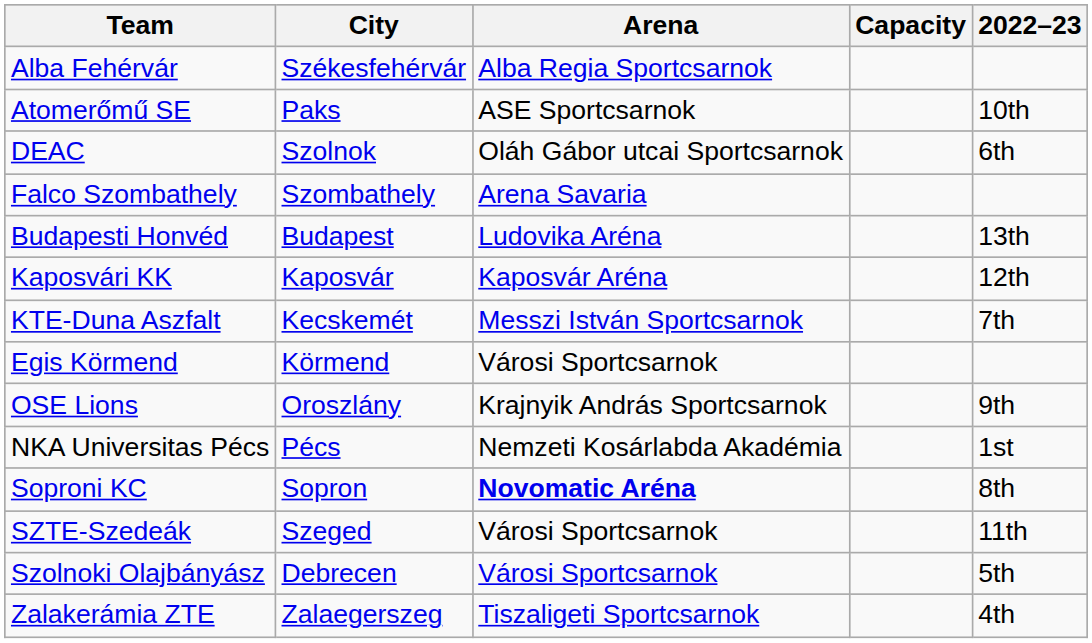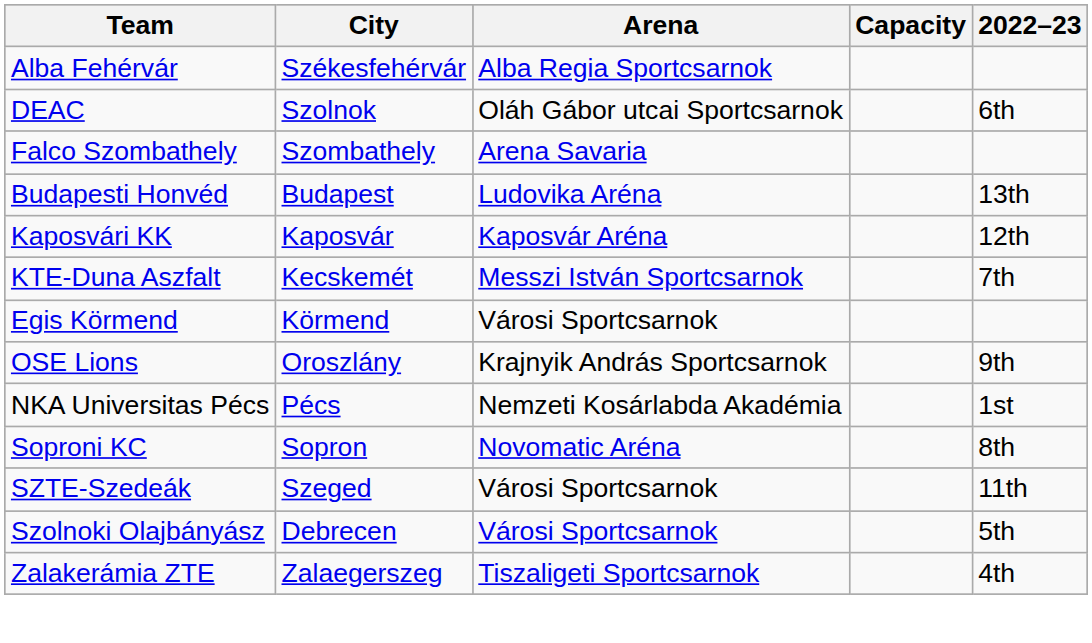- row: Atomerőmű SE | Paks | ASE Sportcsarnok | 10th
Soproni KC | Arena: bold -> normal
